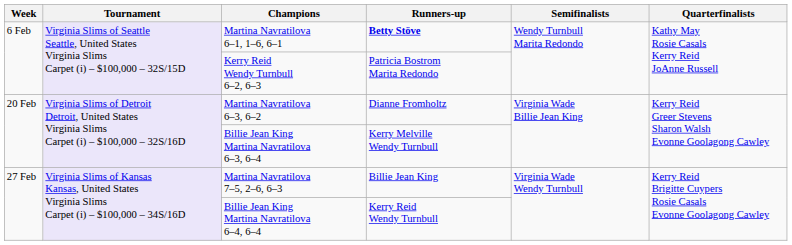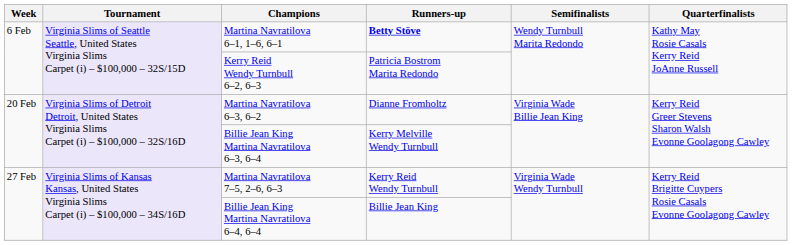Martina Navratilova 7–5, 2–6, 6–3 | Runners-up: Billie Jean King -> Kerry Reid Wendy Turnbull
Billie Jean King Martina Navratilova 6–4, 6–4 | Runners-up: Kerry Reid Wendy Turnbull -> Billie Jean King
